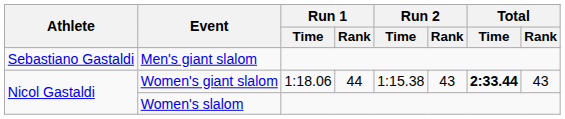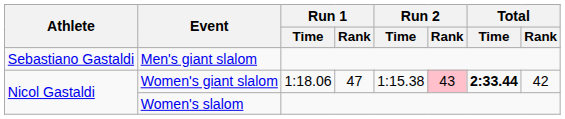Women's giant slalom | Run 1 / Rank: 44 -> 47
Women's giant slalom | Run 2 / Rank: no background -> pink background
Women's giant slalom | Total / Rank: 43 -> 42
